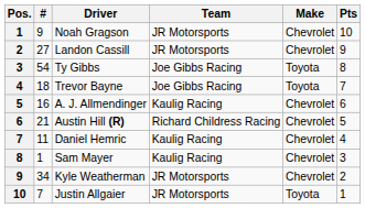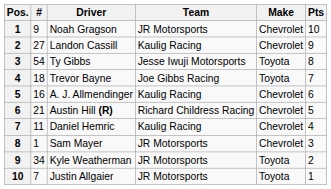Landon Cassill | Team: JR Motorsports -> Kaulig Racing
Ty Gibbs | Team: Joe Gibbs Racing -> Jesse Iwuji Motorsports
Sam Mayer | Team: Kaulig Racing -> JR Motorsports
Kyle Weatherman | Make: Chevrolet -> Toyota
